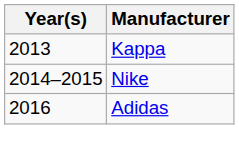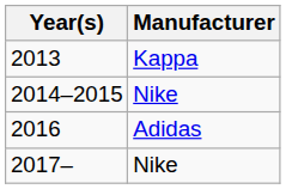+ row: 2017– | Nike
